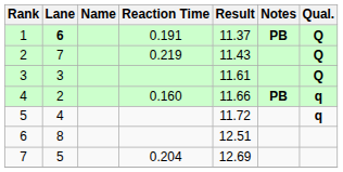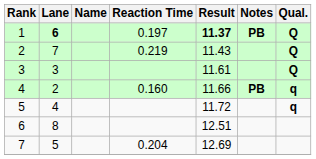1 | Reaction Time: 0.191 -> 0.197
1 | Result: normal -> bold
